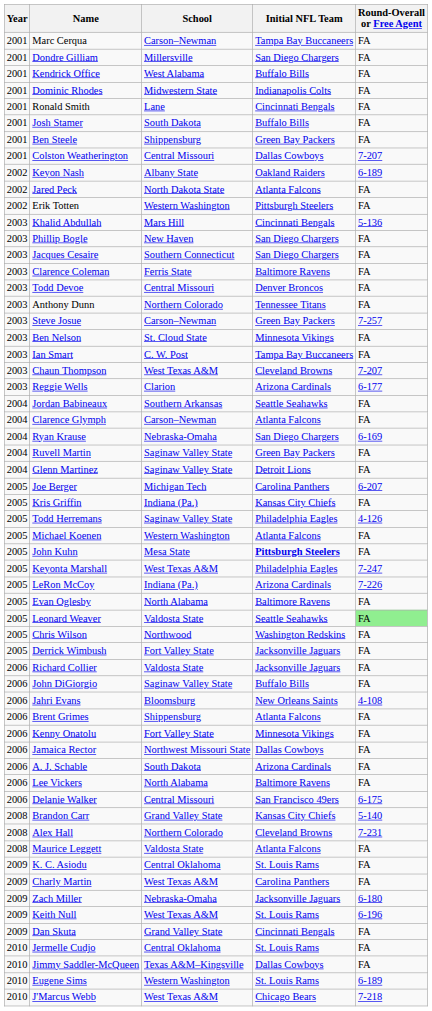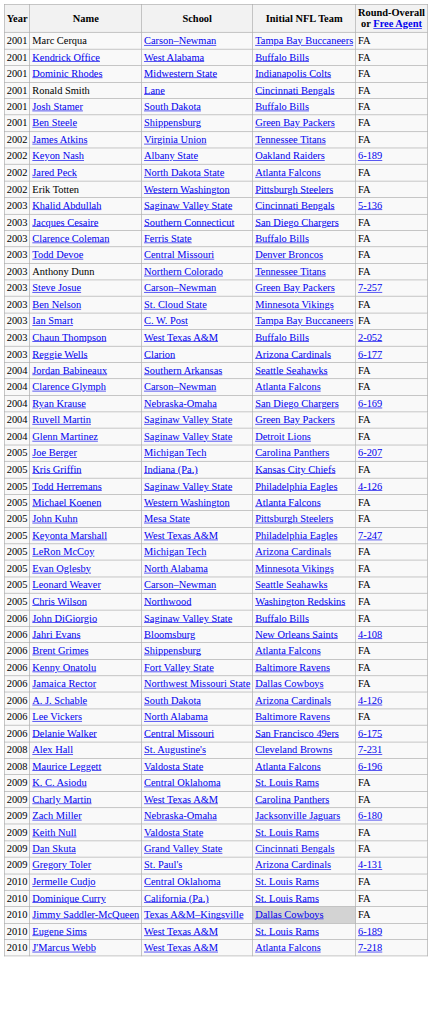- row: 2001 | Dondre Gilliam | Millersville | San Diego Chargers | FA
- row: 2001 | Colston Weatherington | Central Missouri | Dallas Cowboys | 7-207
+ row: 2002 | James Atkins | Virginia Union | Tennessee Titans | FA
Khalid Abdullah | School: Mars Hill -> Saginaw Valley State
- row: 2003 | Phillip Bogle | New Haven | San Diego Chargers | FA
Clarence Coleman | Initial NFL Team: Baltimore Ravens -> Buffalo Bills
Chaun Thompson | Initial NFL Team: Cleveland Browns -> Buffalo Bills
Chaun Thompson | Round-Overall or Free Agent: 7-207 -> 2-052
John Kuhn | Initial NFL Team: bold -> normal
LeRon McCoy | School: Indiana (Pa.) -> Michigan Tech
LeRon McCoy | Round-Overall or Free Agent: 7-226 -> FA
Evan Oglesby | Initial NFL Team: Baltimore Ravens -> Minnesota Vikings
Leonard Weaver | School: Valdosta State -> Carson–Newman
Leonard Weaver | Round-Overall or Free Agent: lightgreen background -> no background
- row: 2005 | Derrick Wimbush | Fort Valley State | Jacksonville Jaguars | FA
- row: 2006 | Richard Collier | Valdosta State | Jacksonville Jaguars | FA
Kenny Onatolu | Initial NFL Team: Minnesota Vikings -> Baltimore Ravens
A. J. Schable | Round-Overall or Free Agent: FA -> 4-126
- row: 2008 | Brandon Carr | Grand Valley State | Kansas City Chiefs | 5-140
Alex Hall | School: Northern Colorado -> St. Augustine's
Maurice Leggett | Round-Overall or Free Agent: FA -> 6-196
Keith Null | School: West Texas A&M -> Valdosta State
Keith Null | Round-Overall or Free Agent: 6-196 -> FA
+ row: 2009 | Gregory Toler | St. Paul's | Arizona Cardinals | 4-131
+ row: 2010 | Dominique Curry | California (Pa.) | St. Louis Rams | FA
Jimmy Saddler-McQueen | Initial NFL Team: no background -> lightgrey background
Eugene Sims | School: Western Washington -> West Texas A&M
J'Marcus Webb | Initial NFL Team: Chicago Bears -> Atlanta Falcons
